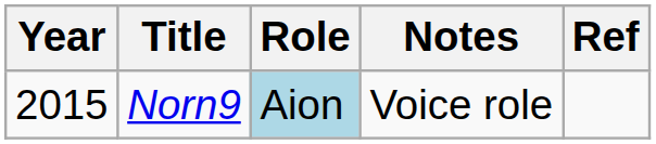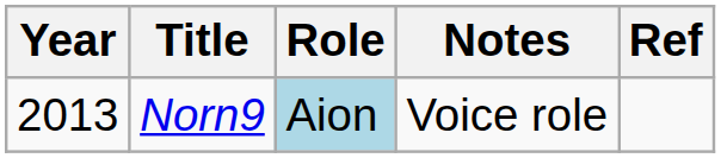Norn9 | Year: 2015 -> 2013
